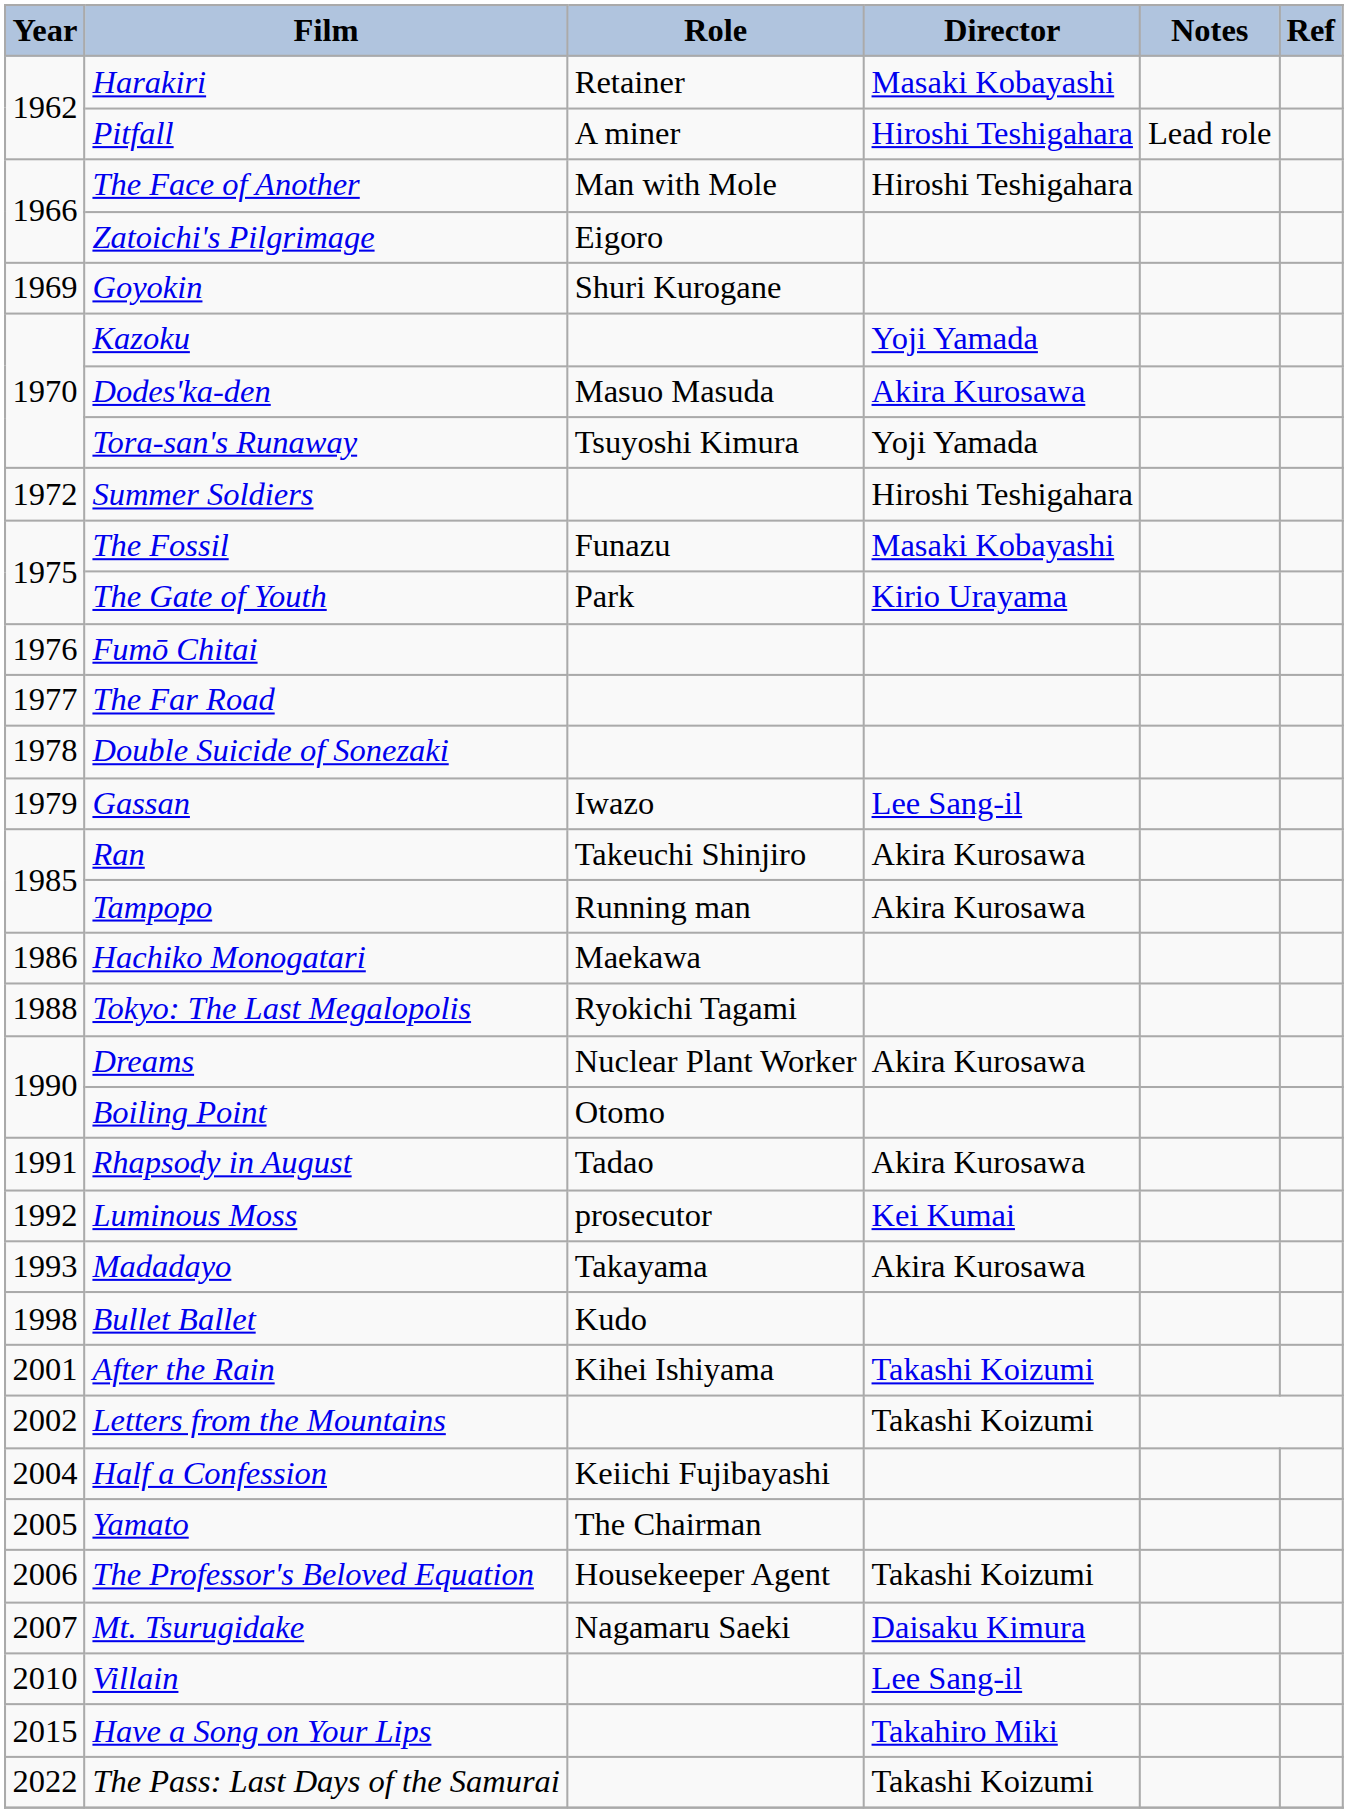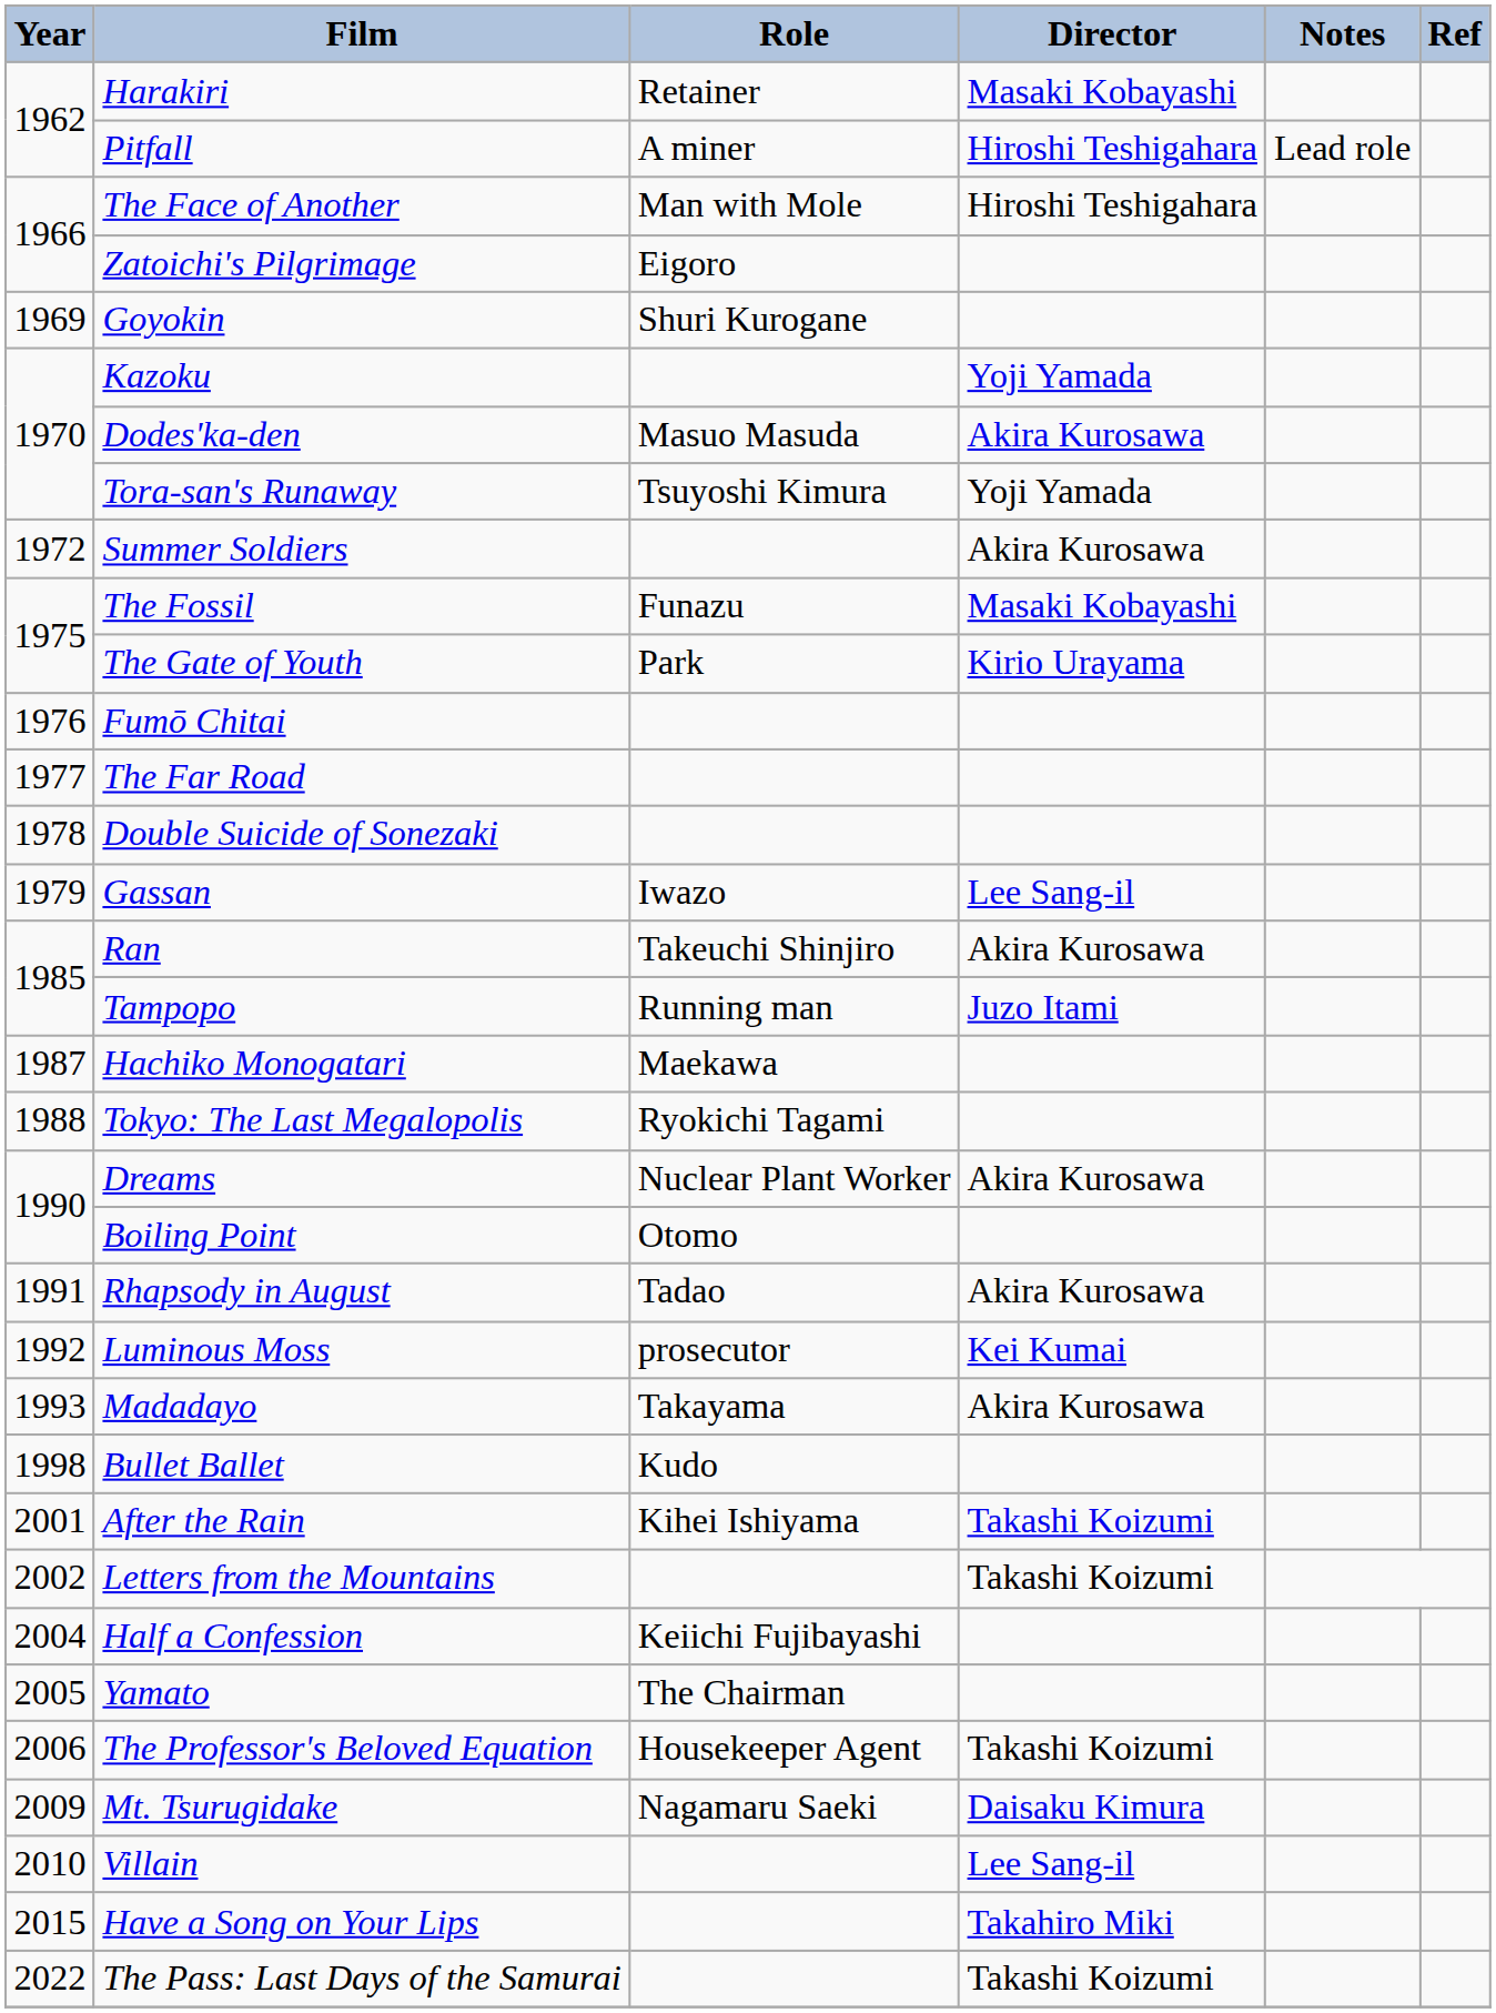Summer Soldiers | Director: Hiroshi Teshigahara -> Akira Kurosawa
Tampopo | Director: Akira Kurosawa -> Juzo Itami
Hachiko Monogatari | Year: 1986 -> 1987
Mt. Tsurugidake | Year: 2007 -> 2009
